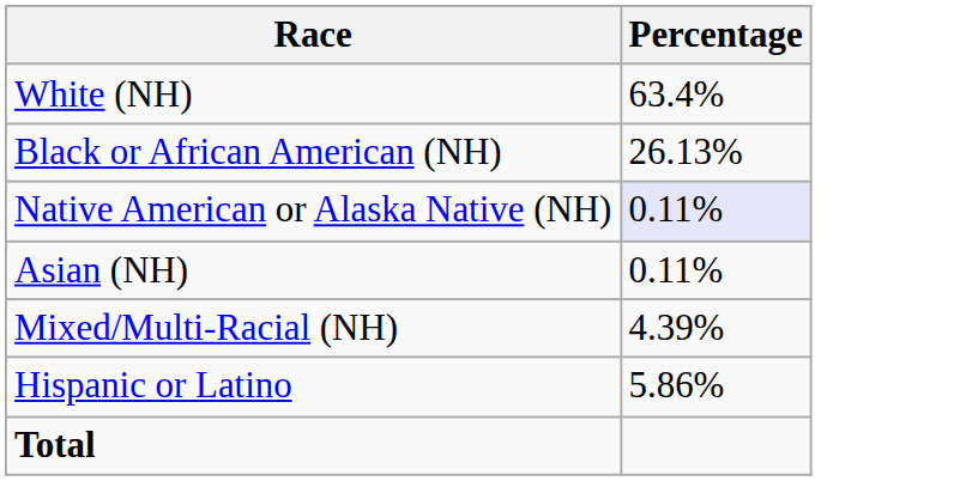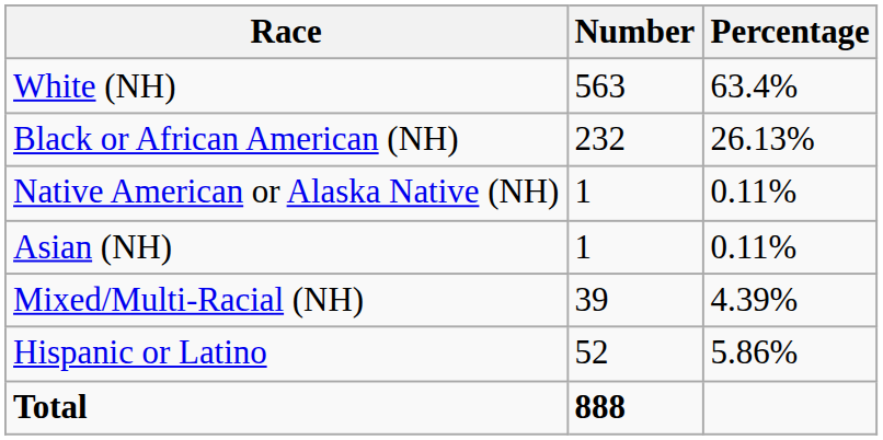+ column: Number | 563 | 232 | 1 | 1 | 39 | 52 | 888
Native American or Alaska Native (NH) | Percentage: lavender background -> no background
